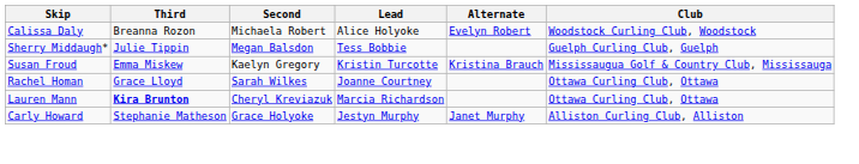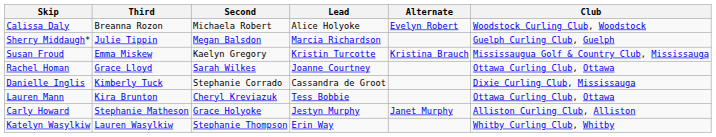Sherry Middaugh* | Lead: Tess Bobbie -> Marcia Richardson
+ row: Danielle Inglis | Kimberly Tuck | Stephanie Corrado | Cassandra de Groot | Dixie Curling Club, Mississauga
Lauren Mann | Third: bold -> normal
Lauren Mann | Lead: Marcia Richardson -> Tess Bobbie
+ row: Katelyn Wasylkiw | Lauren Wasylkiw | Stephanie Thompson | Erin Way | Whitby Curling Club, Whitby
